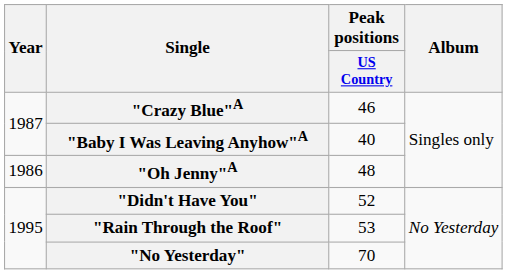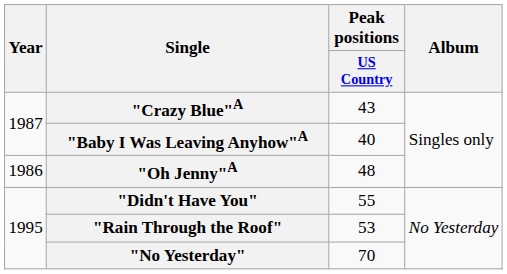"Crazy Blue"A | Peak positions / US Country: 46 -> 43
"Didn't Have You" | Peak positions / US Country: 52 -> 55
